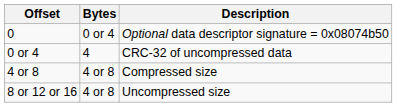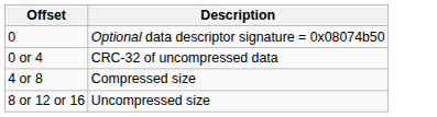- column: Bytes | 0 or 4 | 4 | 4 or 8 | 4 or 8
